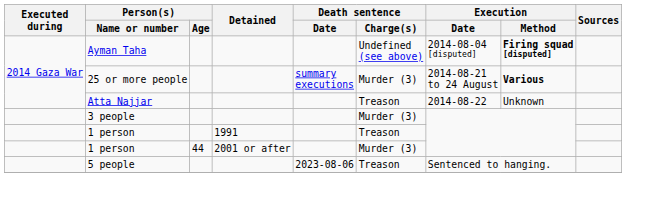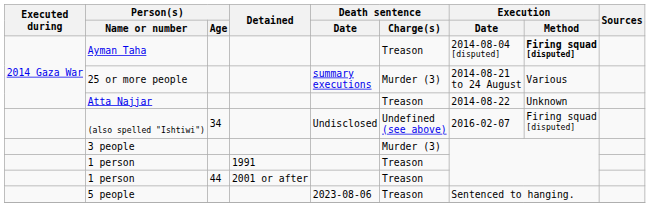Ayman Taha | Death sentence / Charge(s): Undefined (see above) -> Treason
25 or more people | Execution / Method: bold -> normal
+ row: (also spelled "Ishtiwi") | 34 | Undisclosed | Undefined (see above) | 2016-02-07 | Firing squad [disputed]
1 person / 44 | Death sentence / Charge(s): Murder (3) -> Treason
